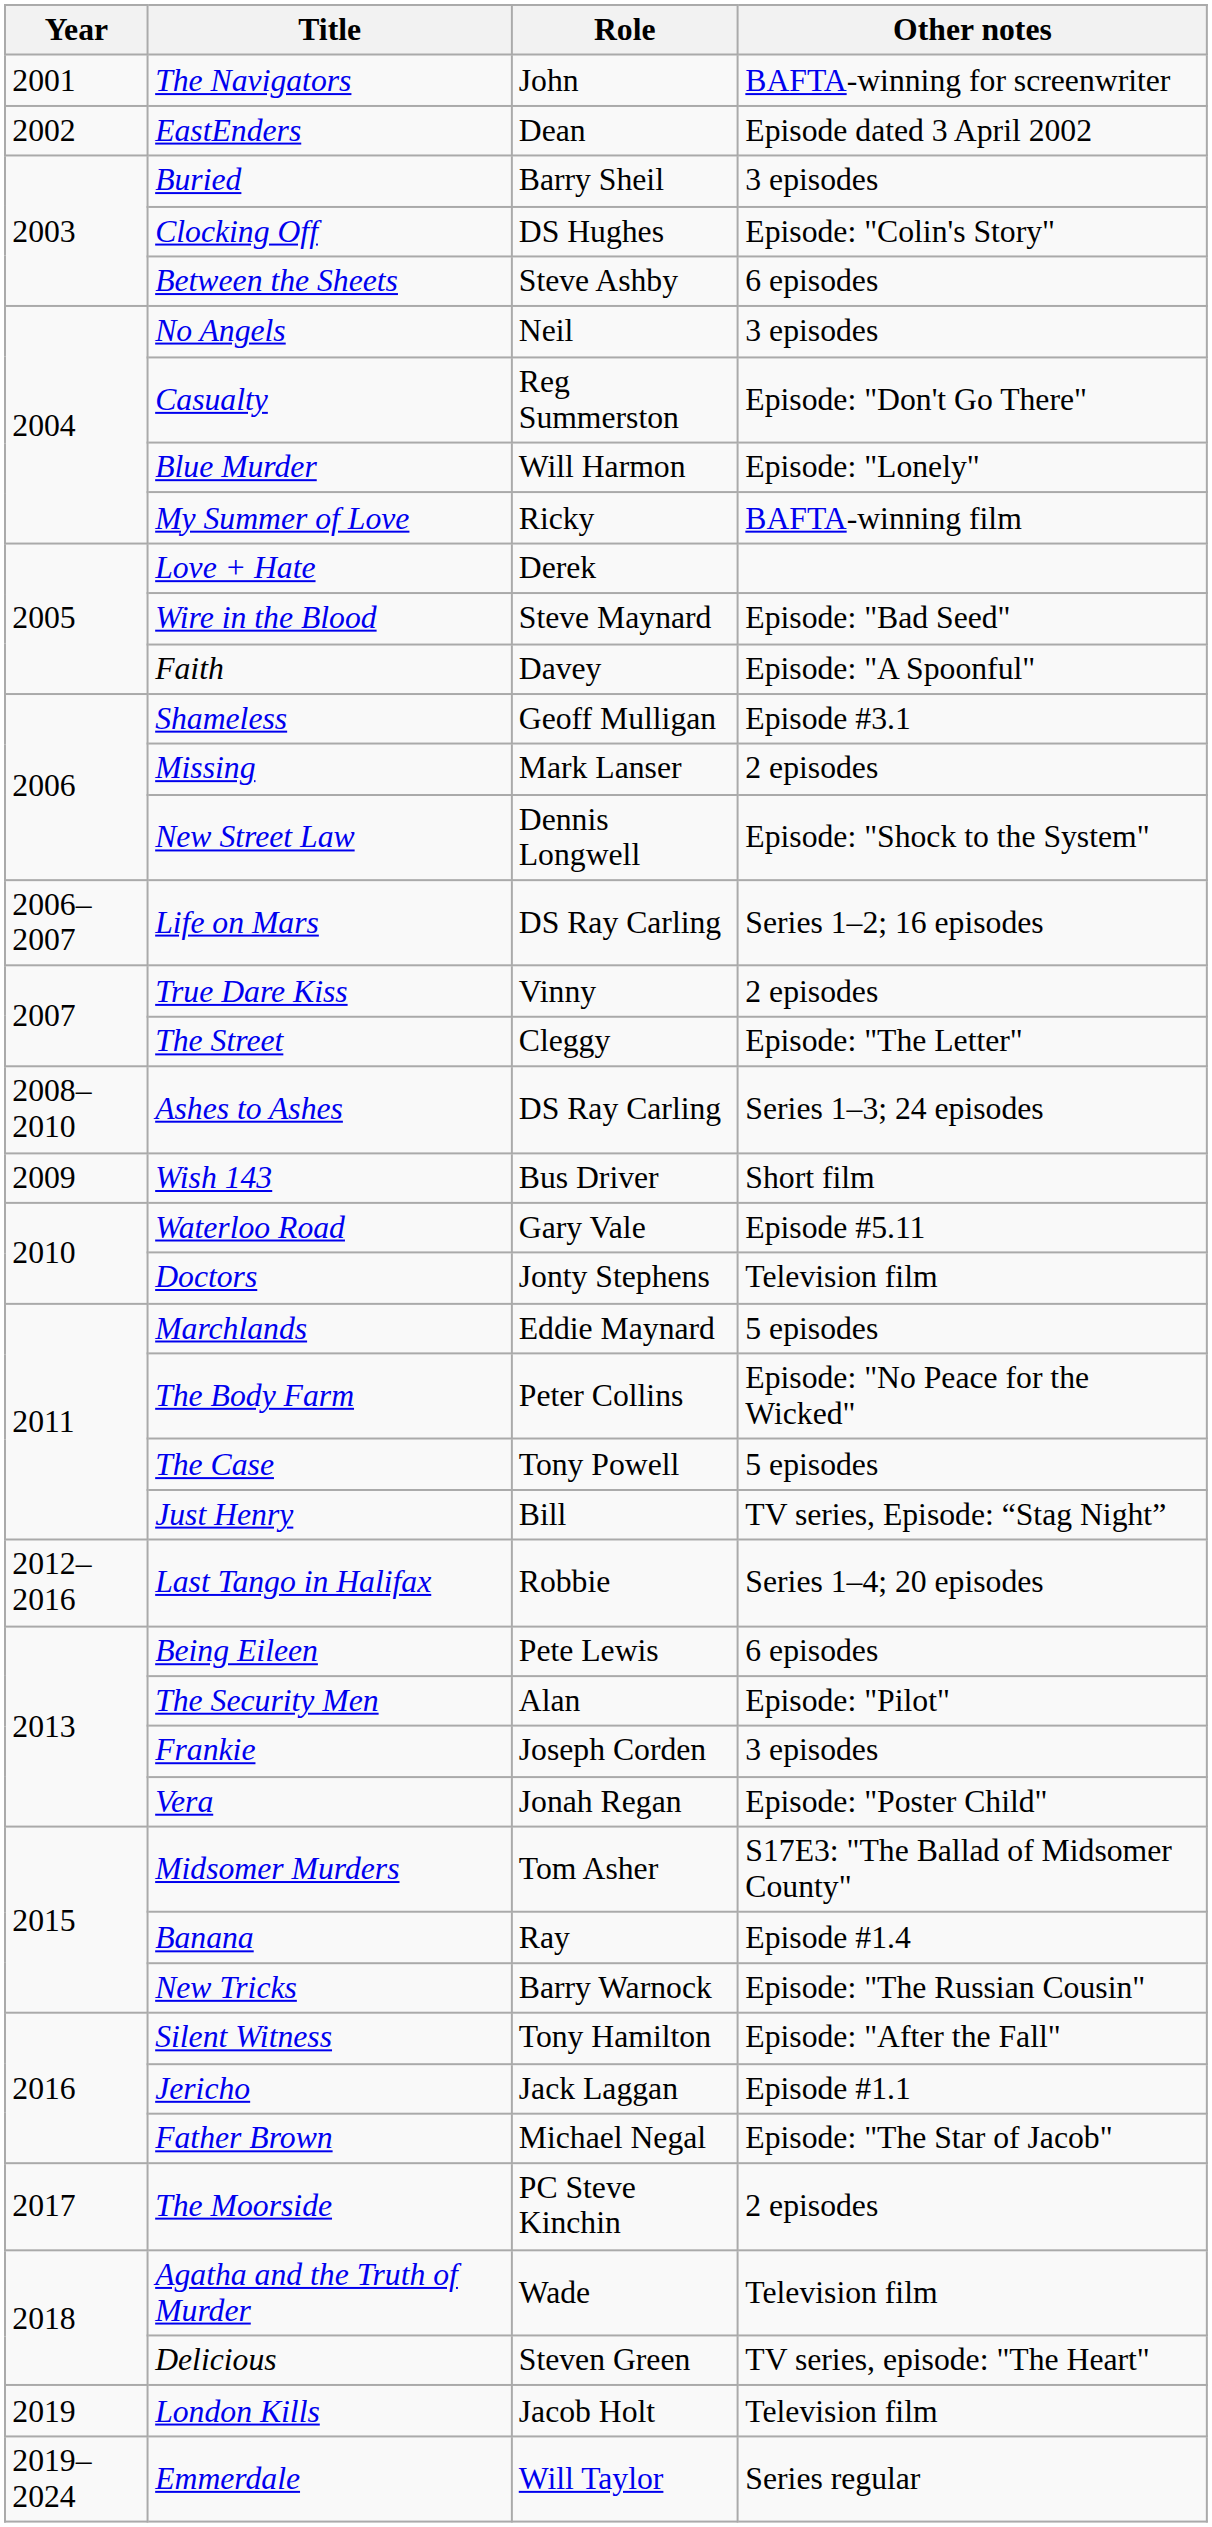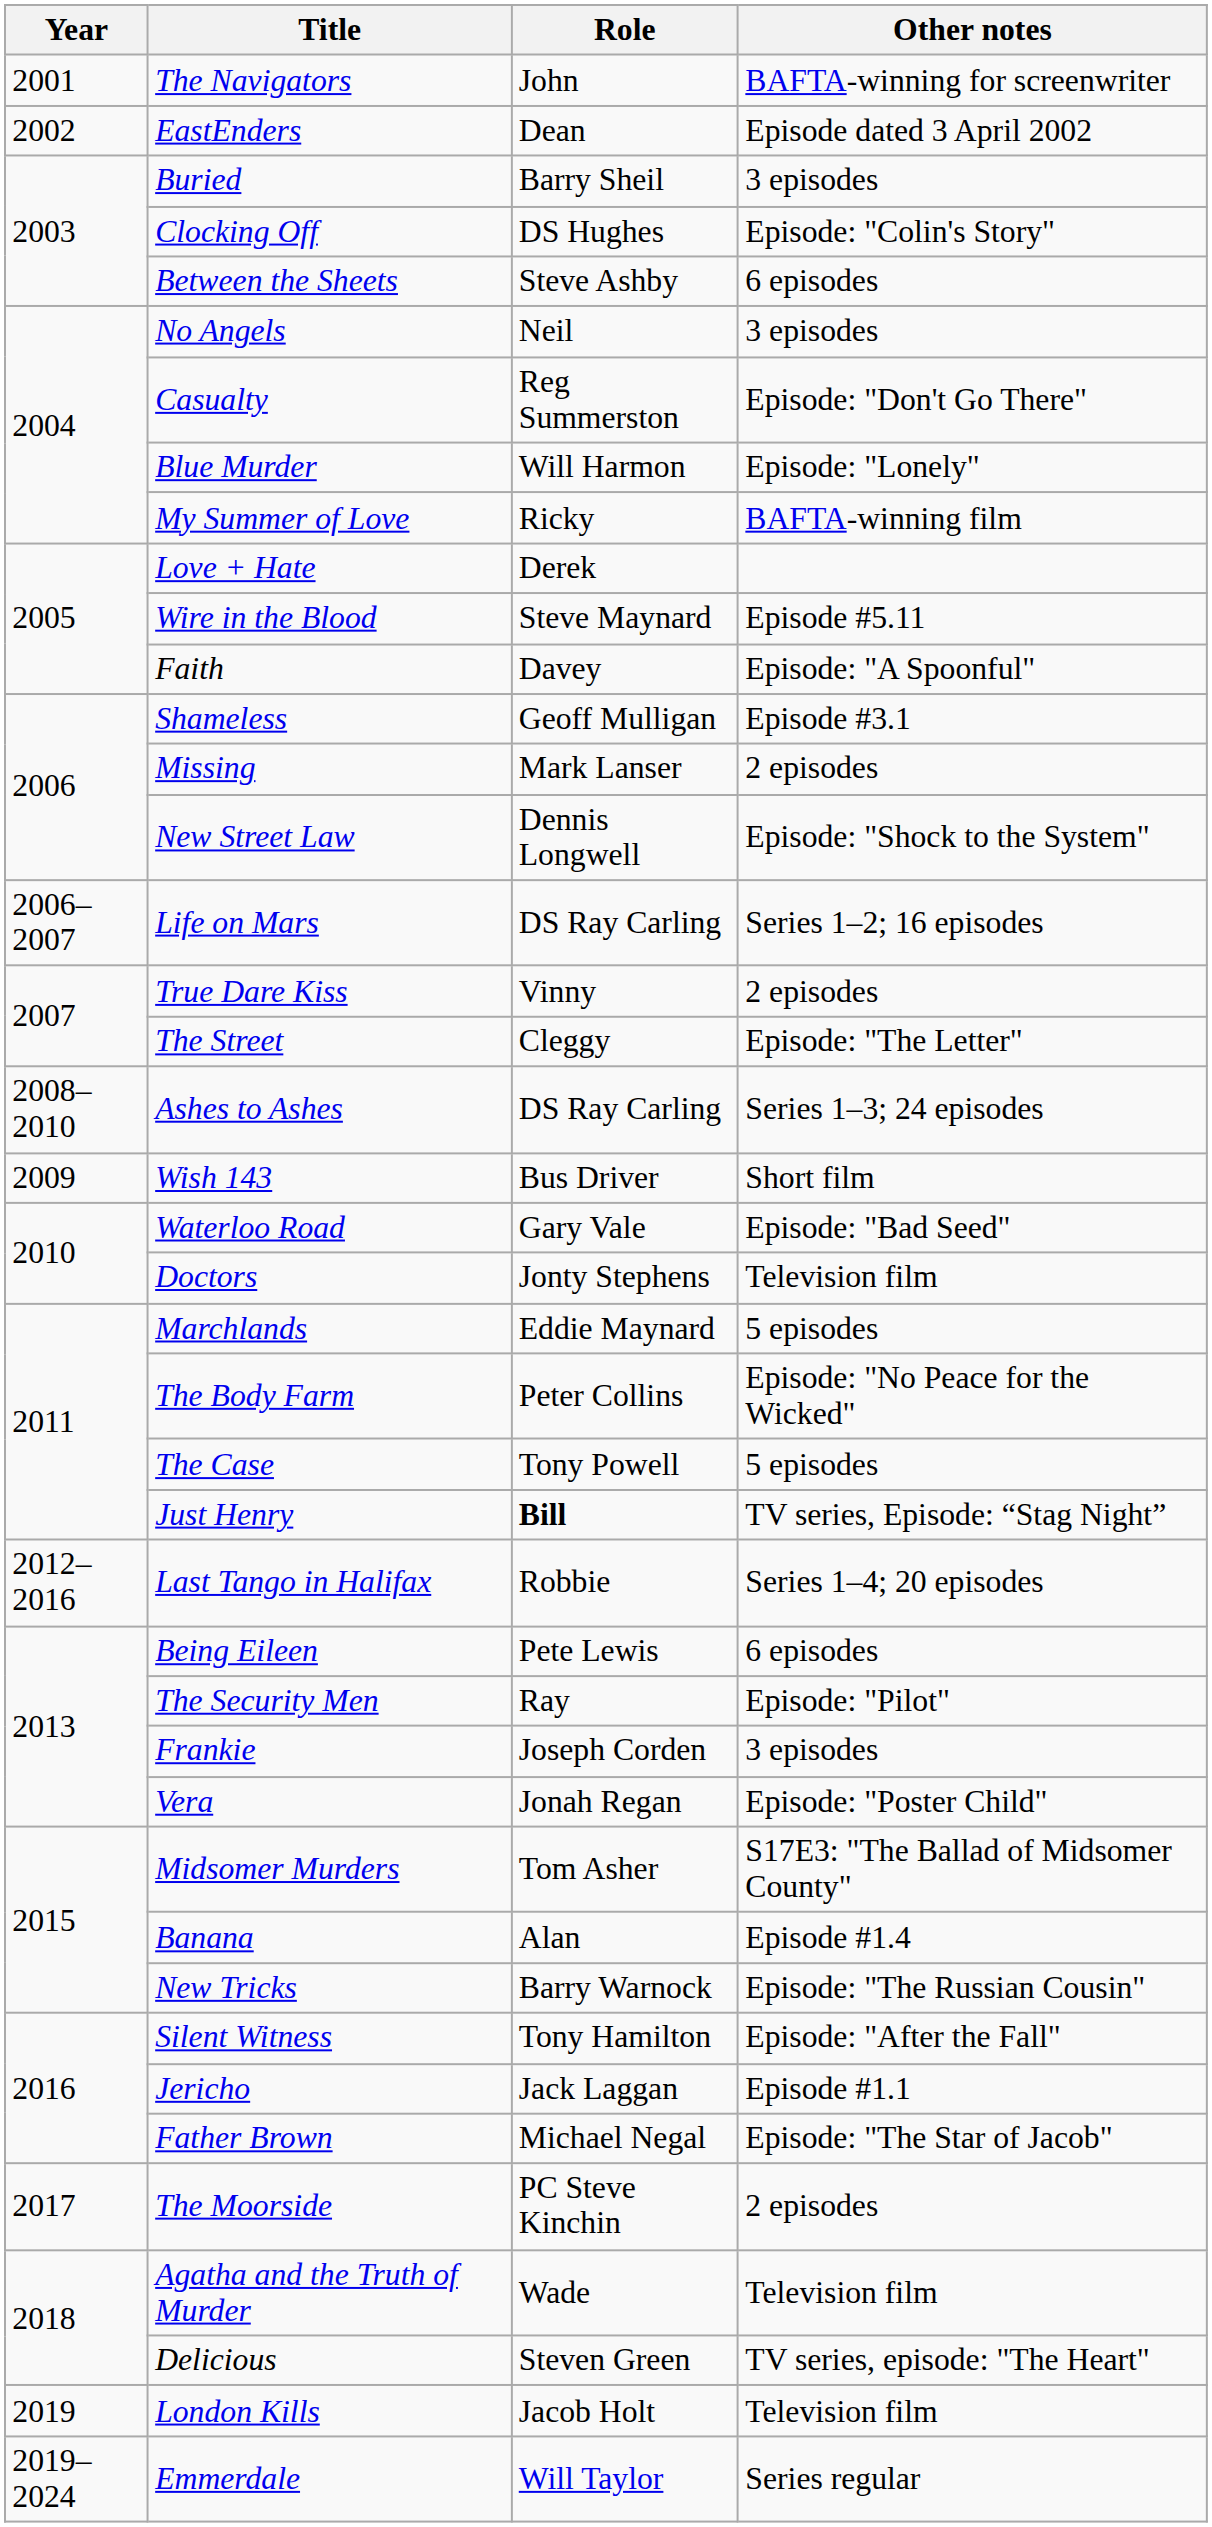Wire in the Blood | Other notes: Episode: "Bad Seed" -> Episode #5.11
Waterloo Road | Other notes: Episode #5.11 -> Episode: "Bad Seed"
Just Henry | Role: normal -> bold
The Security Men | Role: Alan -> Ray
Banana | Role: Ray -> Alan
